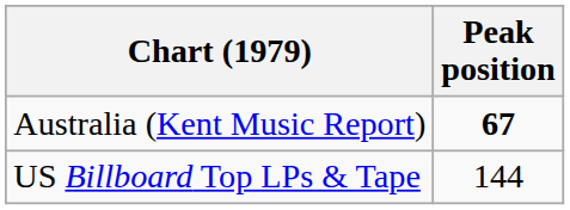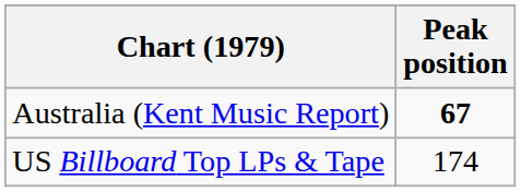US Billboard Top LPs & Tape | Peak position: 144 -> 174
